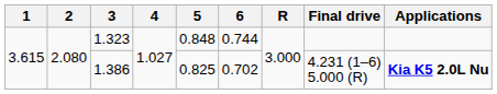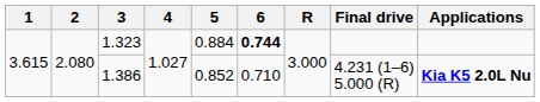1.323 | 5: 0.848 -> 0.884
1.323 | 6: normal -> bold
1.386 | 5: 0.825 -> 0.852
1.386 | 6: 0.702 -> 0.710
